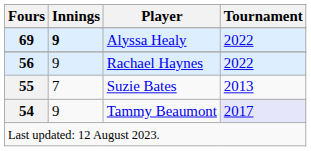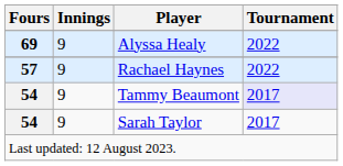Alyssa Healy | Innings: bold -> normal
Rachael Haynes | Fours: 56 -> 57
- row: 55 | 7 | Suzie Bates | 2013
+ row: 54 | 9 | Sarah Taylor | 2017
